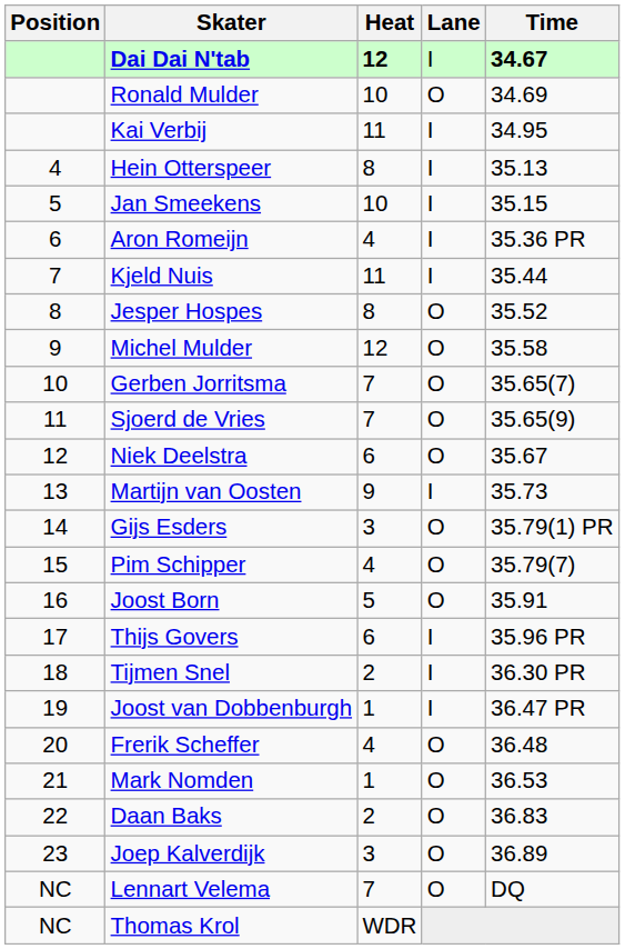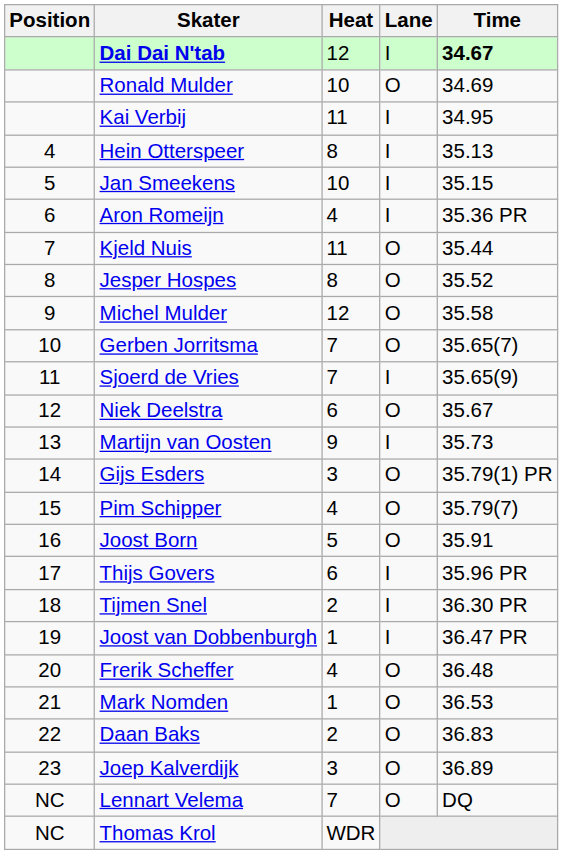Dai Dai N'tab | Heat: bold -> normal
Kjeld Nuis | Lane: I -> O
Sjoerd de Vries | Lane: O -> I
